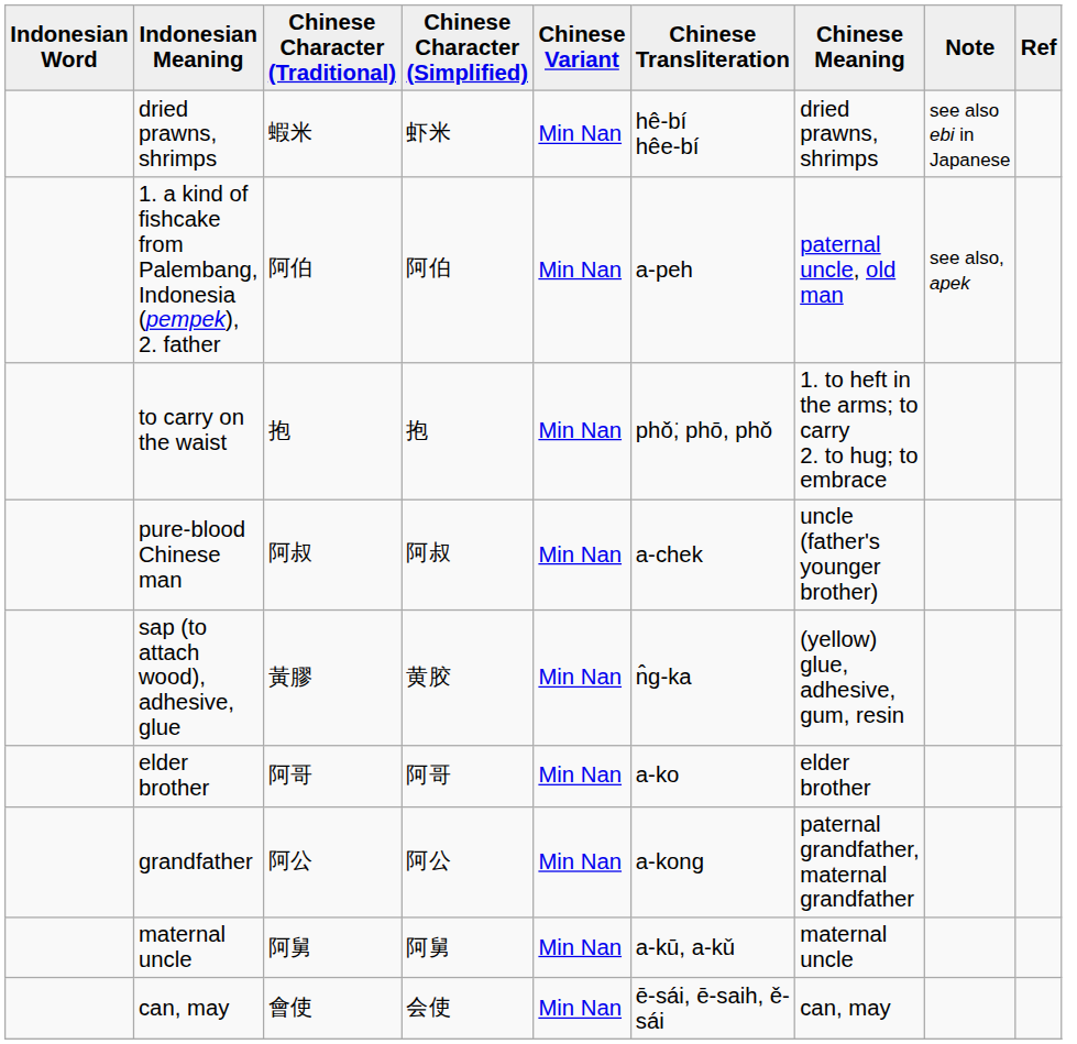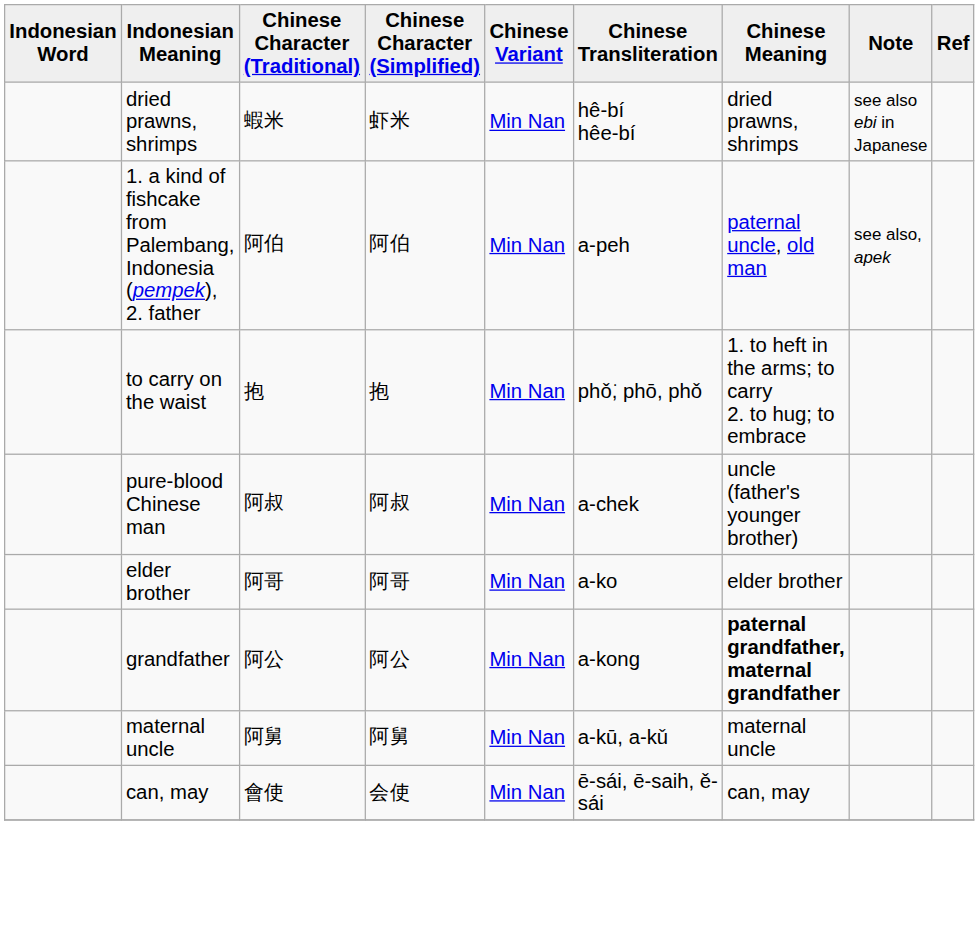- row: sap (to attach wood), adhesive, glue | 黃膠 | 黄胶 | Min Nan | n̂g-ka | (yellow) glue, adhesive, gum, resin
grandfather | Chinese Meaning: normal -> bold
